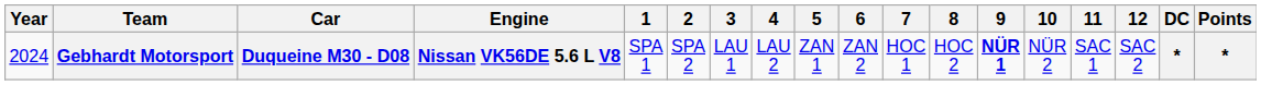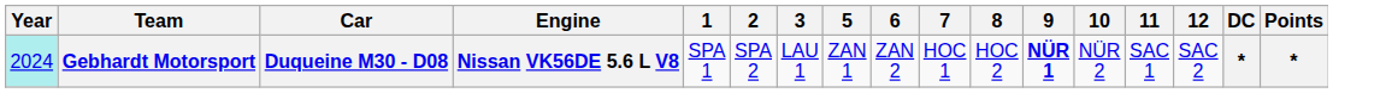- column: 4 | LAU 2
Gebhardt Motorsport | Year: no background -> paleturquoise background
